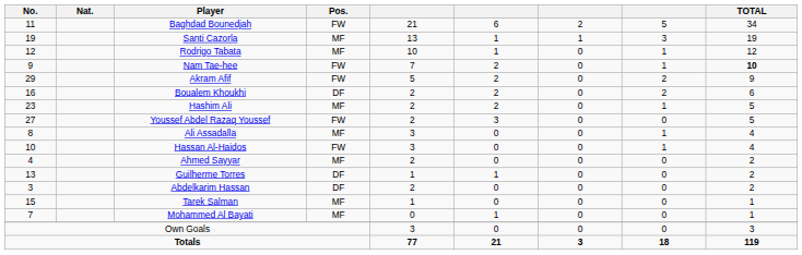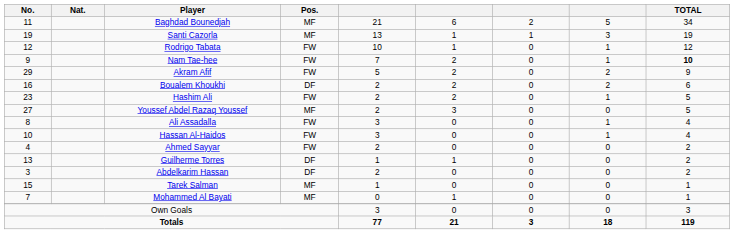Baghdad Bounedjah | Pos.: FW -> MF
Rodrigo Tabata | Pos.: MF -> FW
Hashim Ali | Pos.: MF -> FW
Youssef Abdel Razaq Youssef | Pos.: FW -> MF
Ali Assadalla | Pos.: MF -> FW
Ahmed Sayyar | Pos.: MF -> FW
